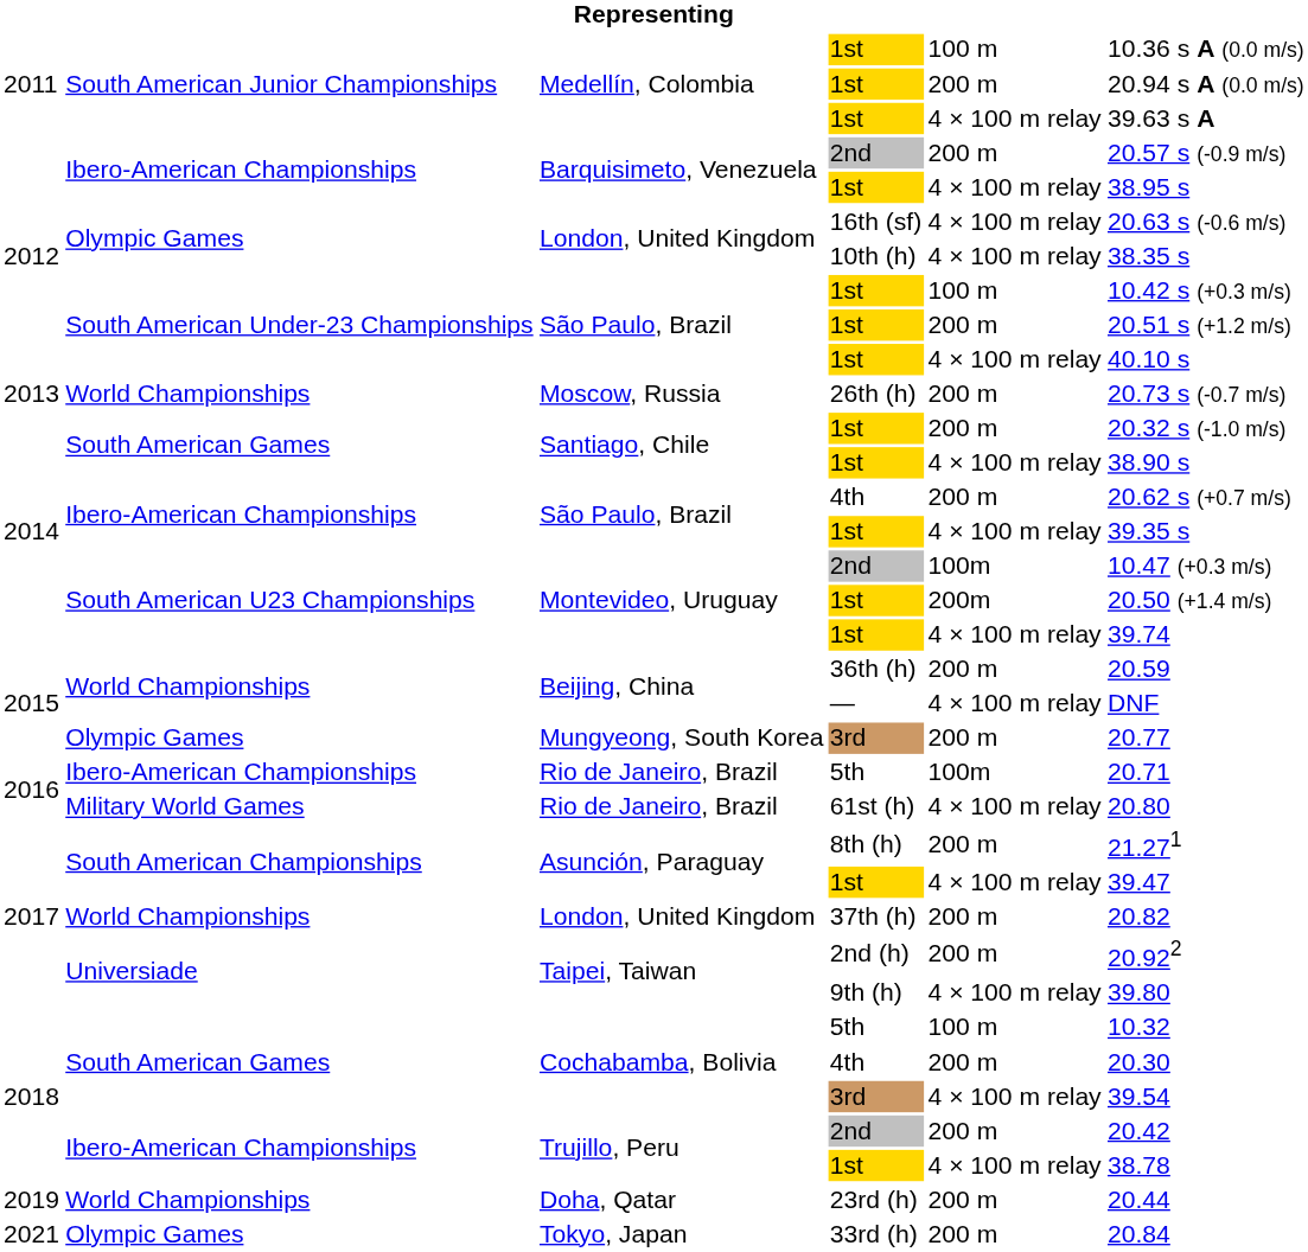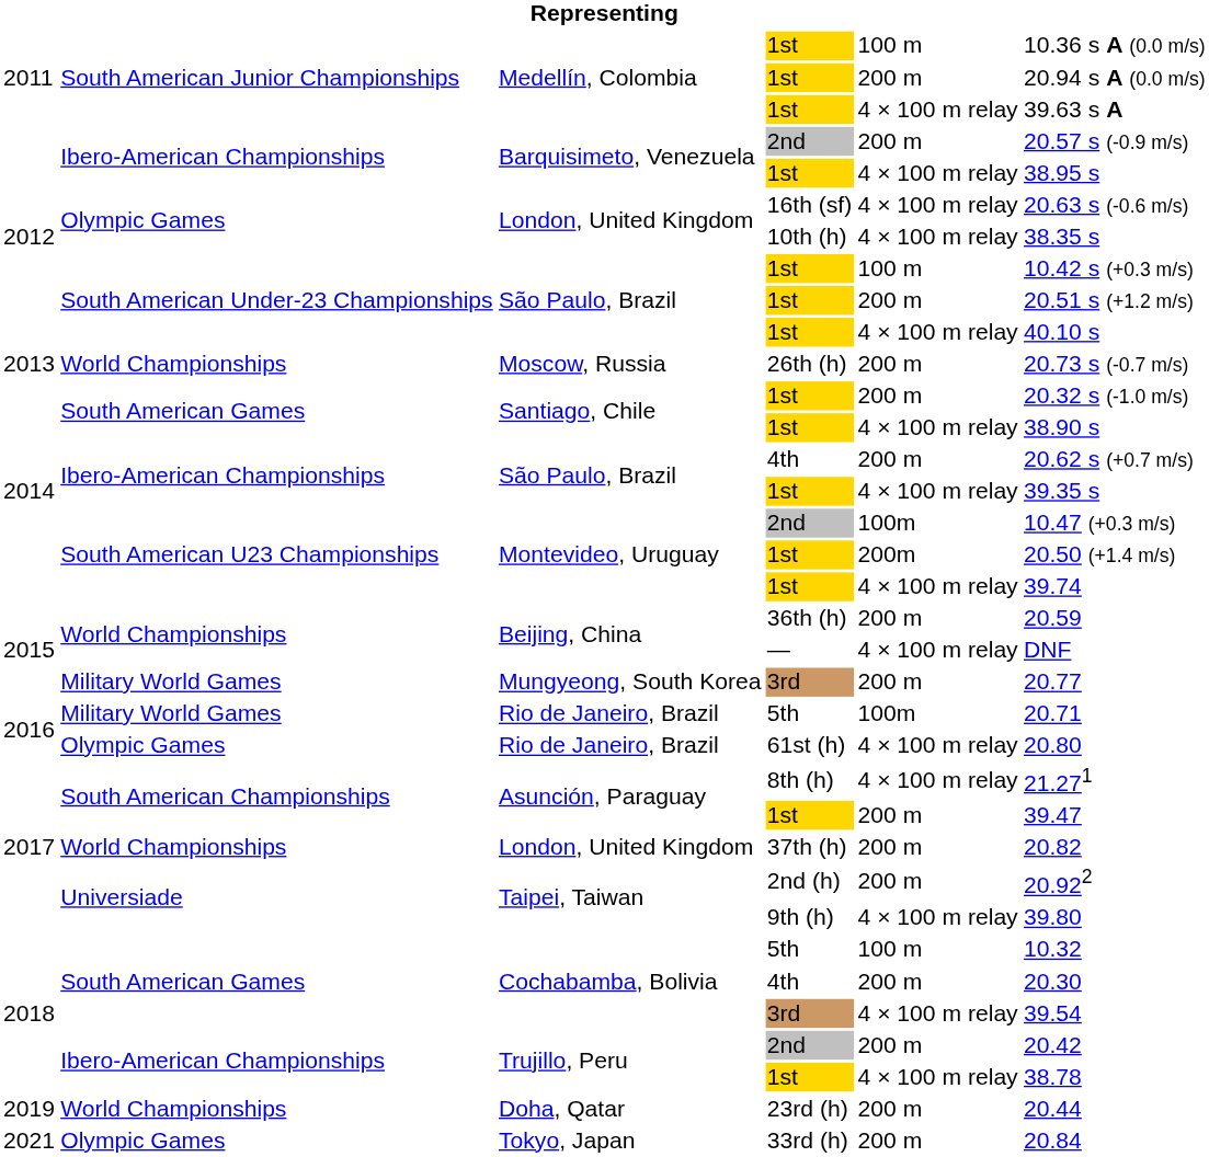Mungyeong, South Korea / 3rd | column 2: Olympic Games -> Military World Games
Rio de Janeiro, Brazil / 5th | column 2: Ibero-American Championships -> Military World Games
61st (h) | column 2: Military World Games -> Olympic Games
8th (h) | column 5: 200 m -> 4 × 100 m relay
Asunción, Paraguay / 1st | column 5: 4 × 100 m relay -> 200 m
